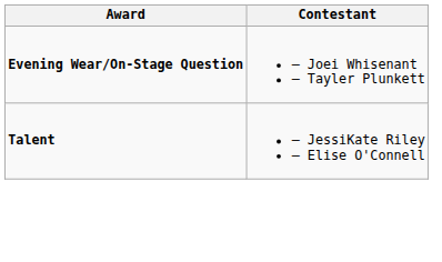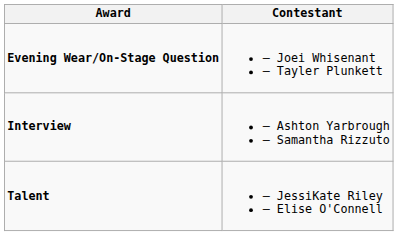+ row: Interview | – Ashton Yarbrough – Samantha Rizzuto
